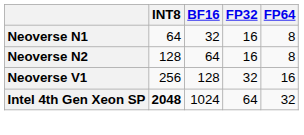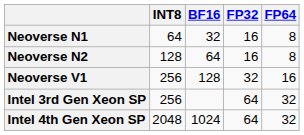+ row: Intel 3rd Gen Xeon SP | 256 | 64 | 32
Intel 4th Gen Xeon SP | INT8: bold -> normal
